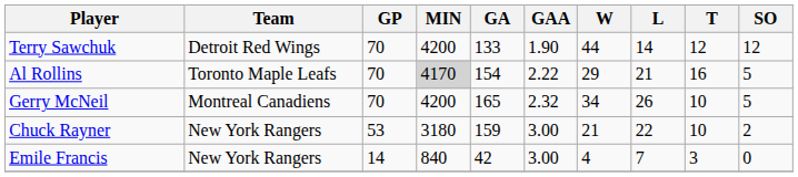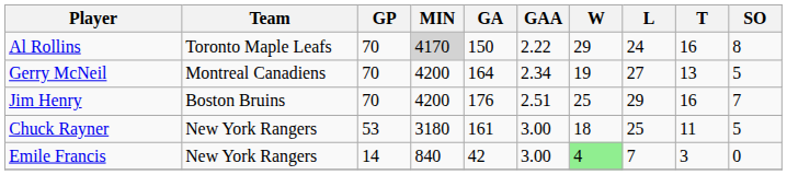- row: Terry Sawchuk | Detroit Red Wings | 70 | 4200 | 133 | 1.90 | 44 | 14 | 12 | 12
Al Rollins | GA: 154 -> 150
Al Rollins | L: 21 -> 24
Al Rollins | SO: 5 -> 8
Gerry McNeil | GA: 165 -> 164
Gerry McNeil | GAA: 2.32 -> 2.34
Gerry McNeil | W: 34 -> 19
Gerry McNeil | L: 26 -> 27
Gerry McNeil | T: 10 -> 13
+ row: Jim Henry | Boston Bruins | 70 | 4200 | 176 | 2.51 | 25 | 29 | 16 | 7
Chuck Rayner | GA: 159 -> 161
Chuck Rayner | W: 21 -> 18
Chuck Rayner | L: 22 -> 25
Chuck Rayner | T: 10 -> 11
Chuck Rayner | SO: 2 -> 5
Emile Francis | W: no background -> lightgreen background
